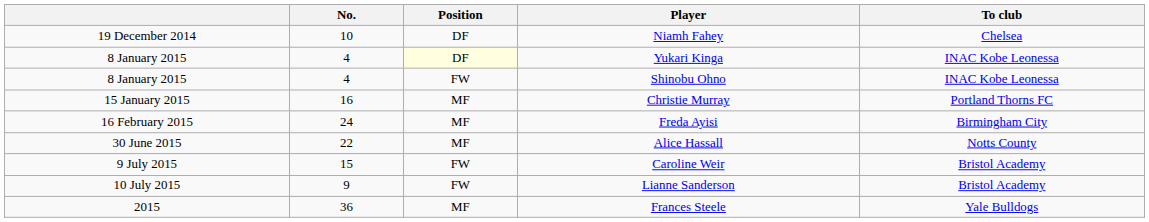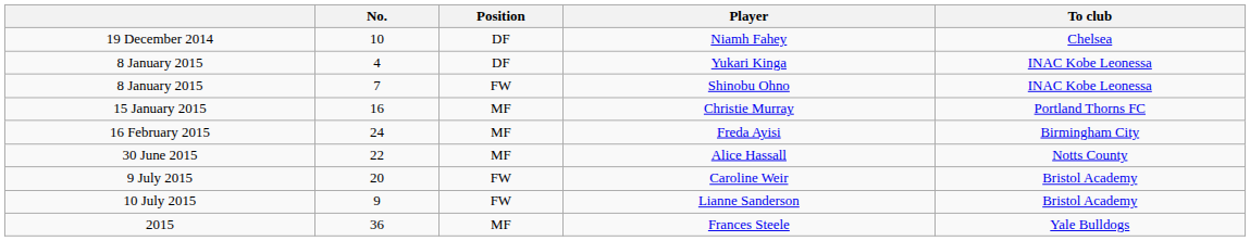Yukari Kinga | Position: lightyellow background -> no background
Shinobu Ohno | No.: 4 -> 7
Caroline Weir | No.: 15 -> 20
